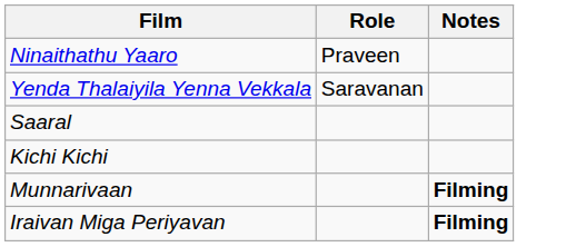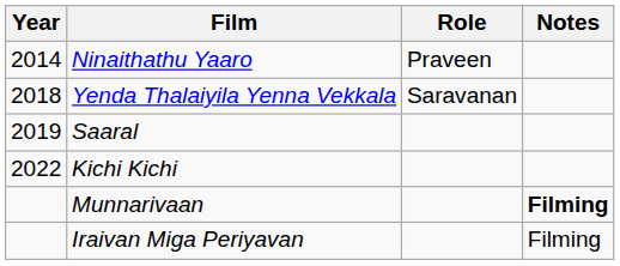+ column: Year | 2014 | 2018 | 2019 | 2022
Iraivan Miga Periyavan | Notes: bold -> normal
